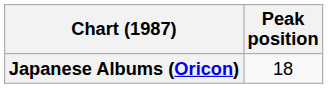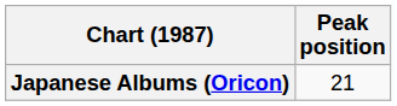Japanese Albums (Oricon) | Peak position: 18 -> 21
